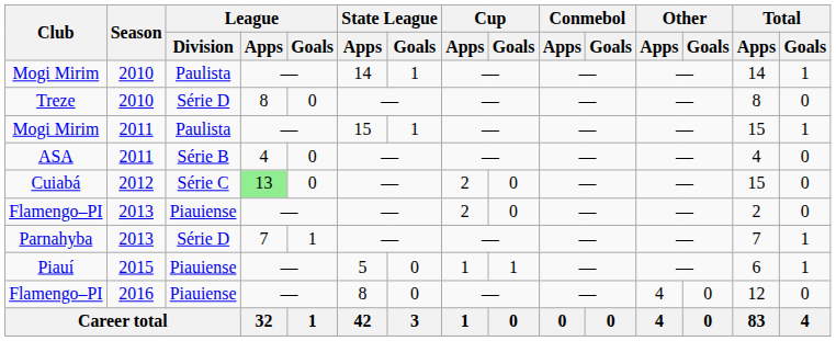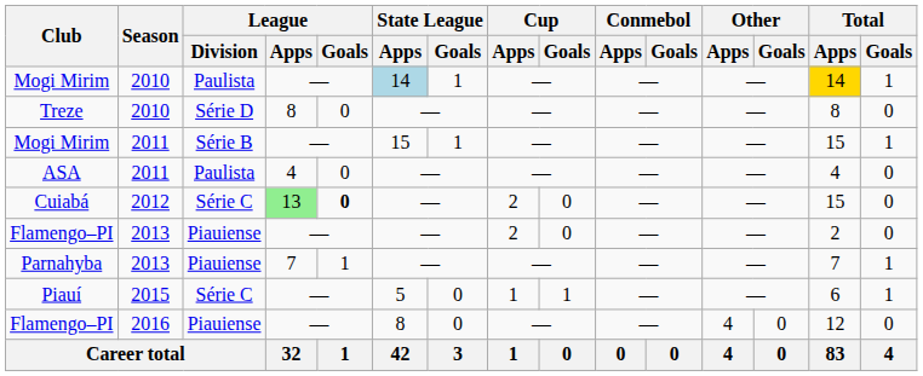Mogi Mirim / 2010 | State League / Apps: no background -> lightblue background
Mogi Mirim / 2010 | Total / Apps: no background -> gold background
Mogi Mirim / 2011 | League / Division: Paulista -> Série B
ASA | League / Division: Série B -> Paulista
Cuiabá | League / Goals: normal -> bold
Parnahyba | League / Division: Série D -> Piauiense
Piauí | League / Division: Piauiense -> Série C
